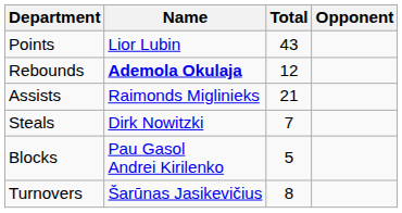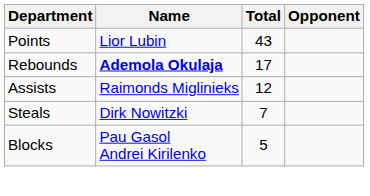Rebounds | Total: 12 -> 17
Assists | Total: 21 -> 12
- row: Turnovers | Šarūnas Jasikevičius | 8
